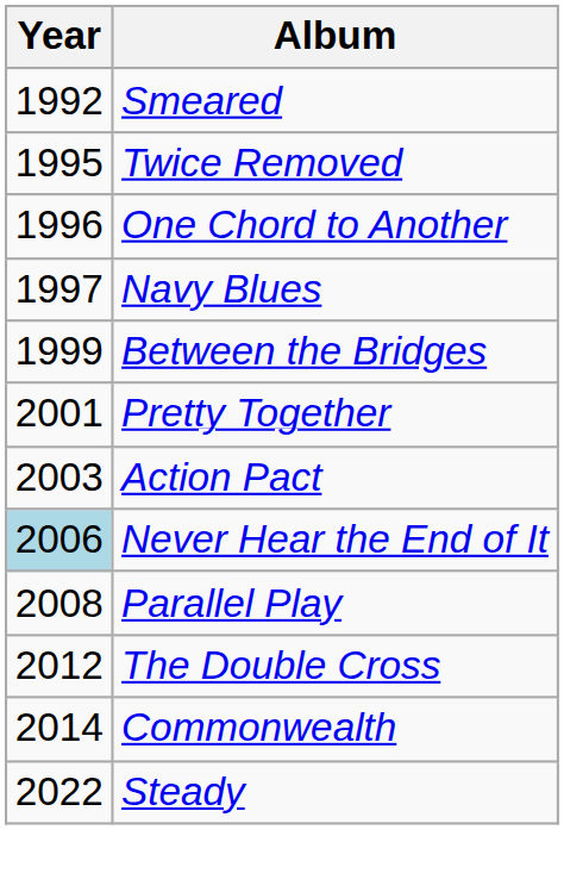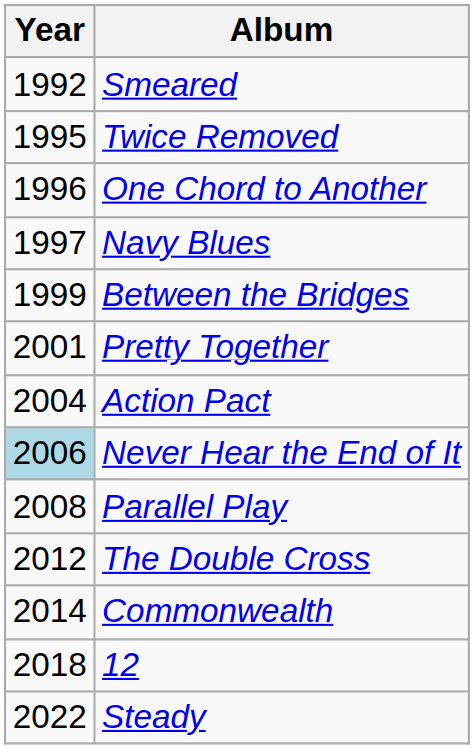Action Pact | Year: 2003 -> 2004
+ row: 2018 | 12
